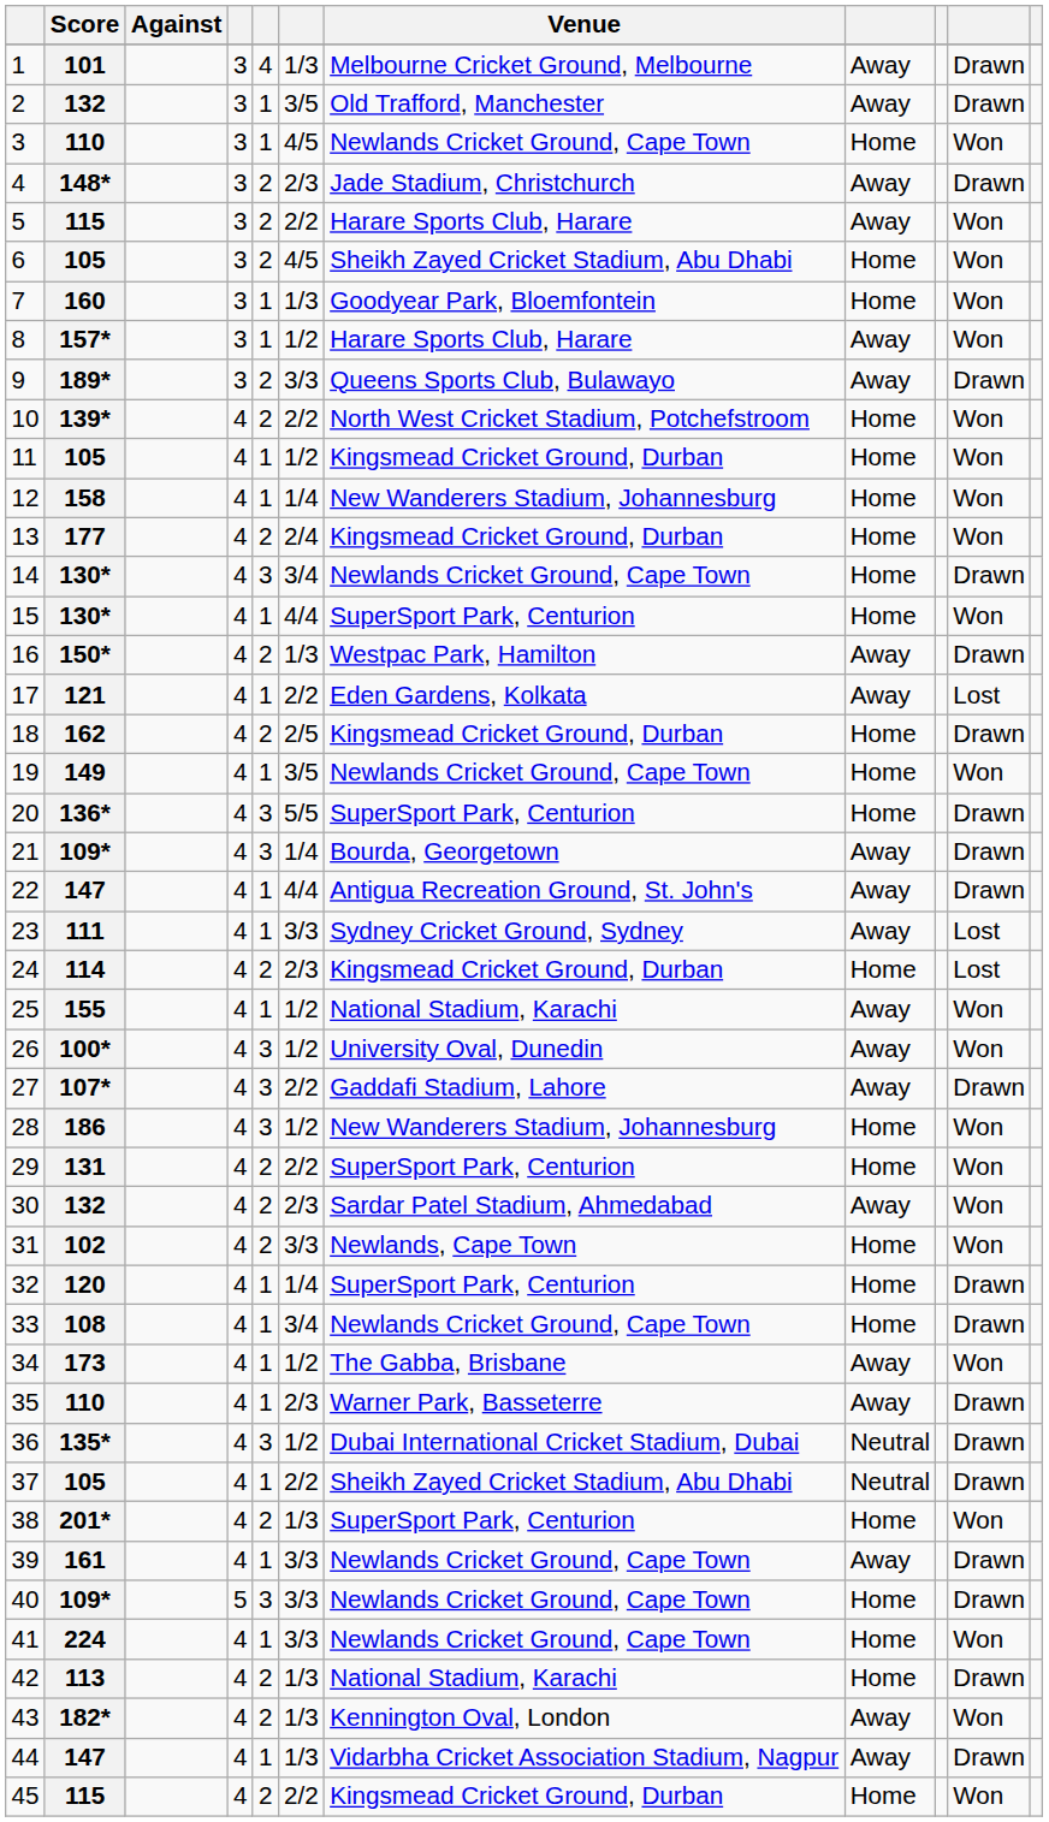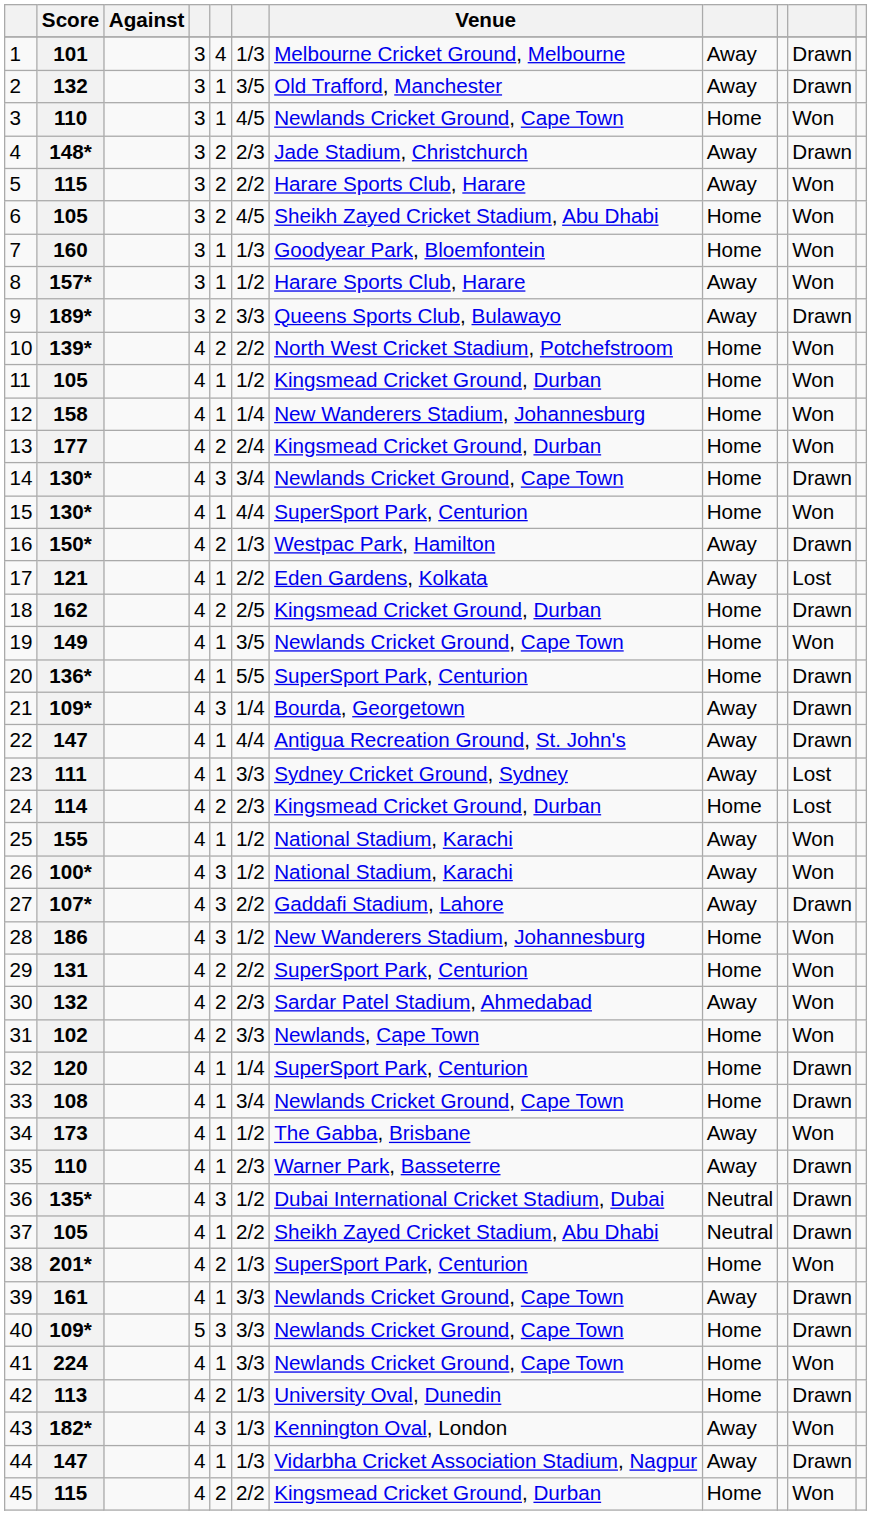20 | column 5: 3 -> 1
26 | Venue: University Oval, Dunedin -> National Stadium, Karachi
42 | Venue: National Stadium, Karachi -> University Oval, Dunedin
43 | column 5: 2 -> 3
